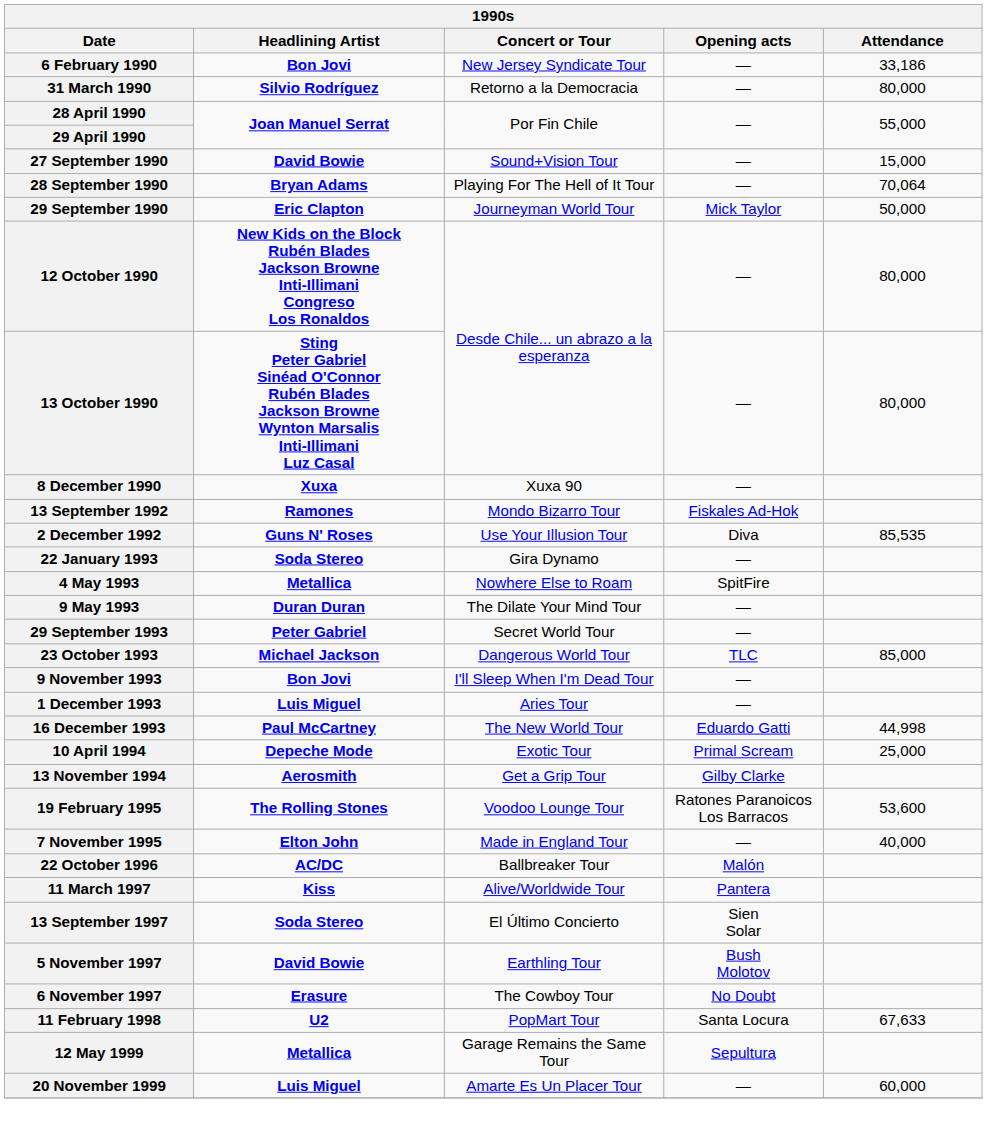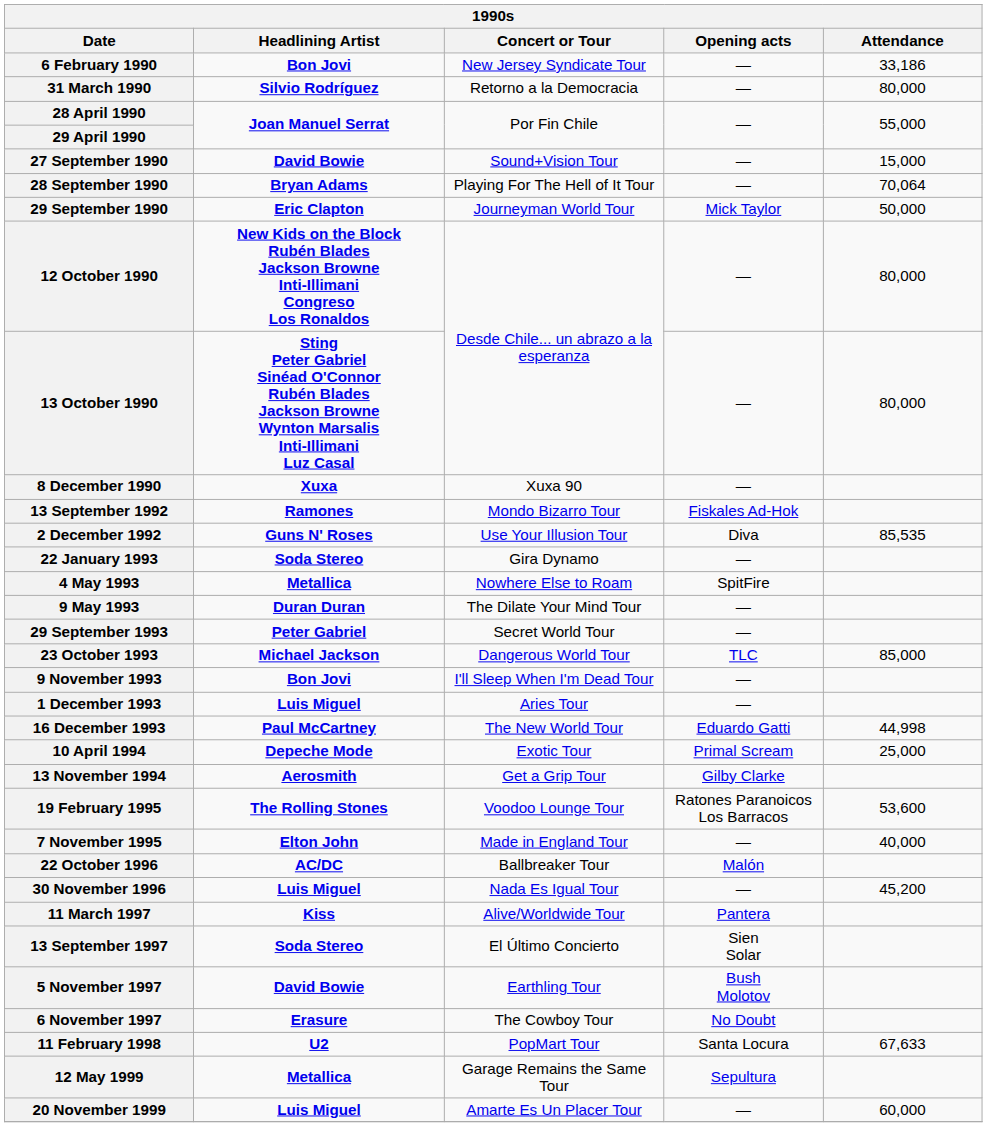+ row: 30 November 1996 | Luis Miguel | Nada Es Igual Tour | — | 45,200
